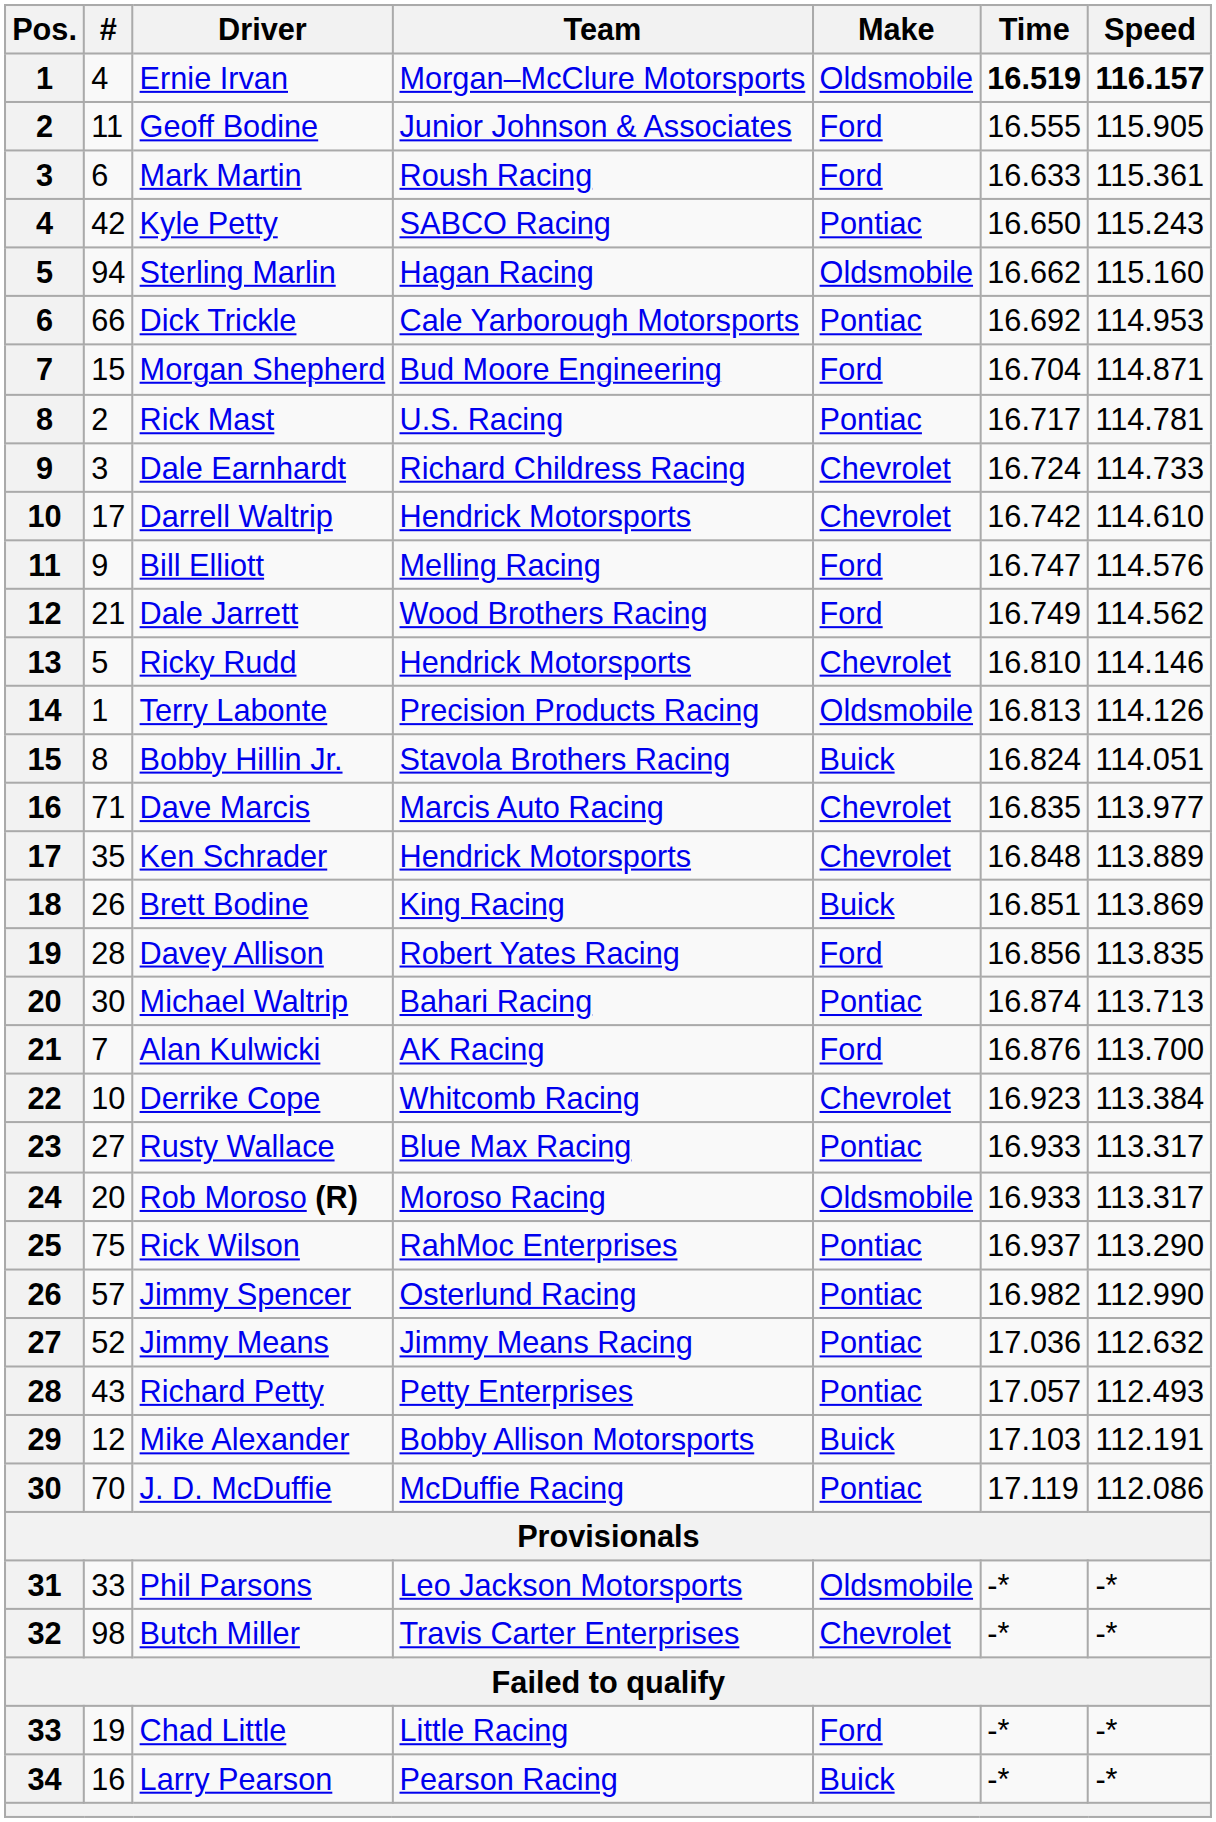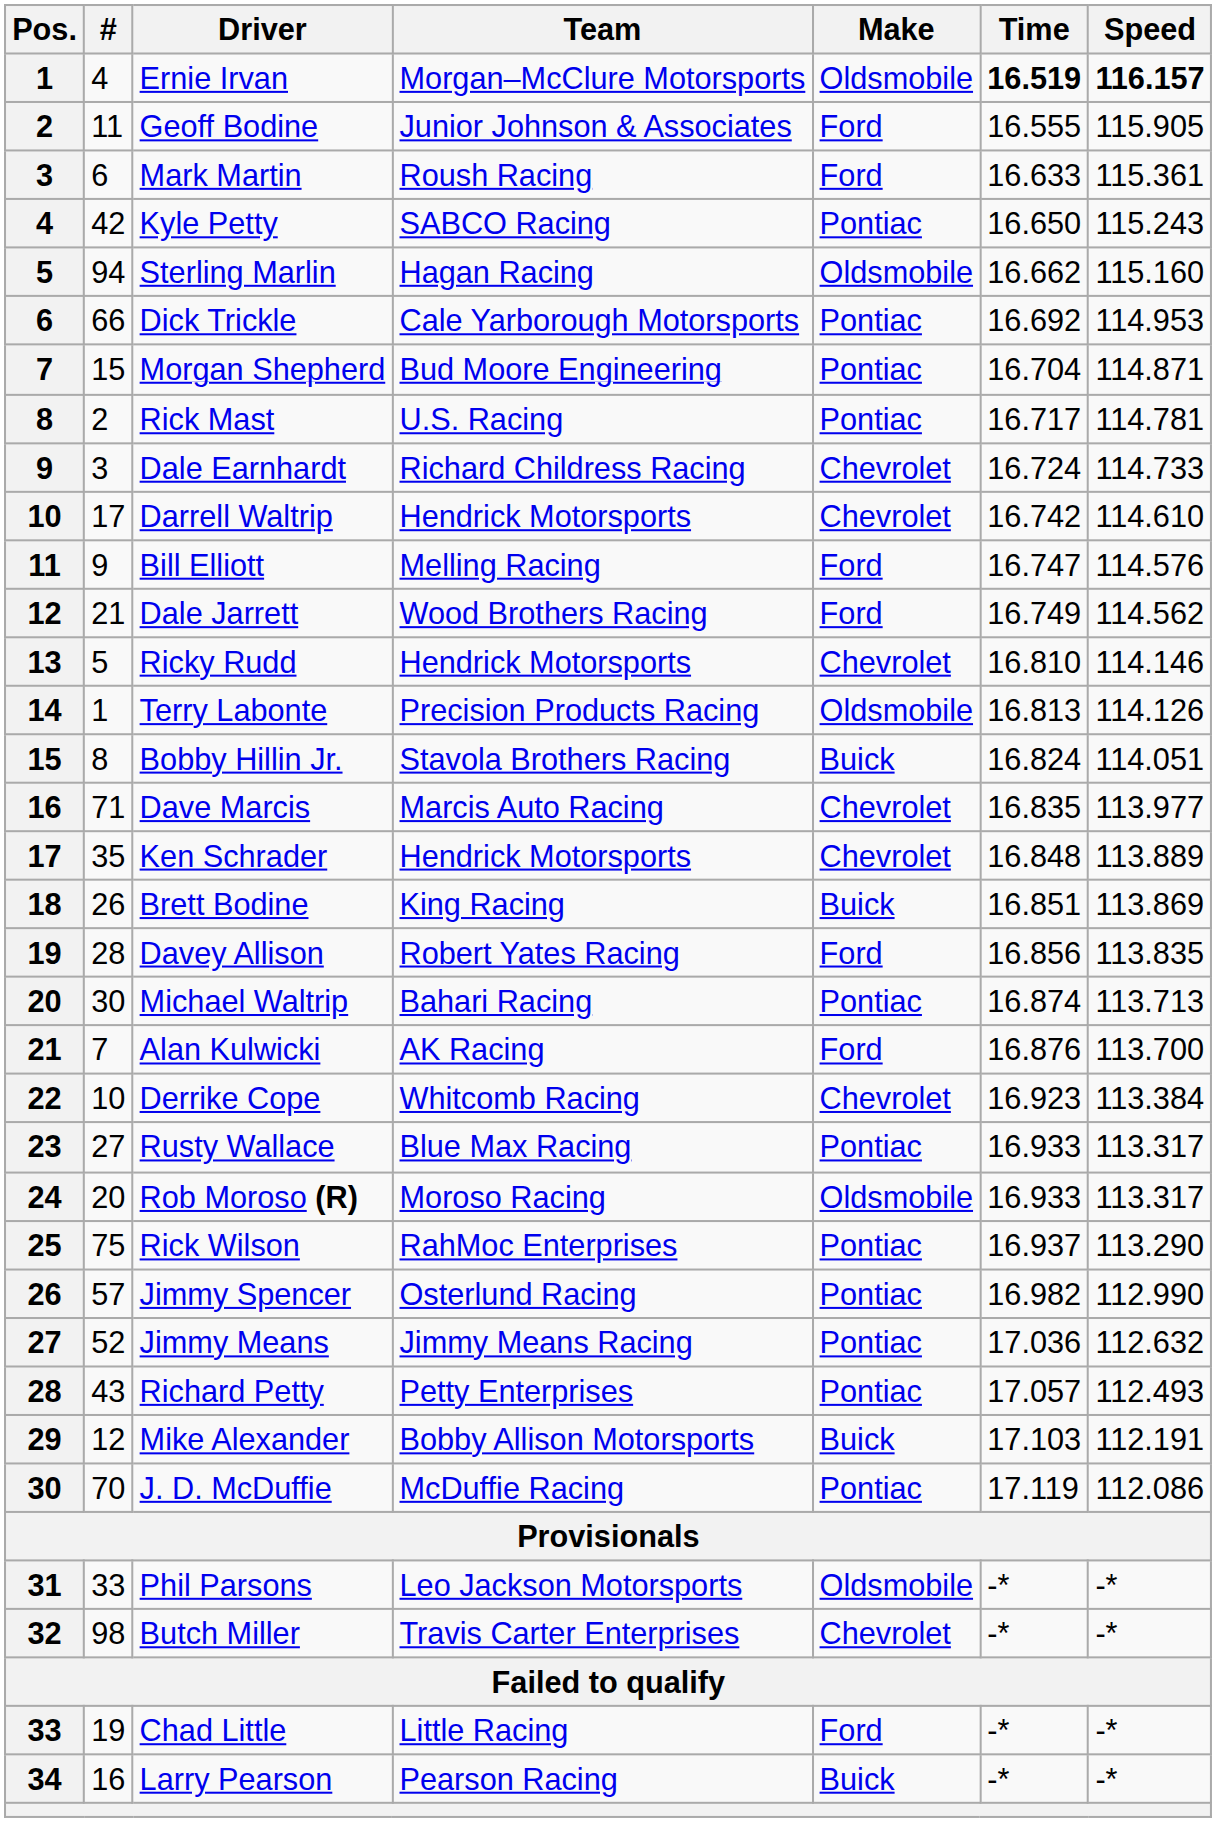Morgan Shepherd | Make: Ford -> Pontiac
